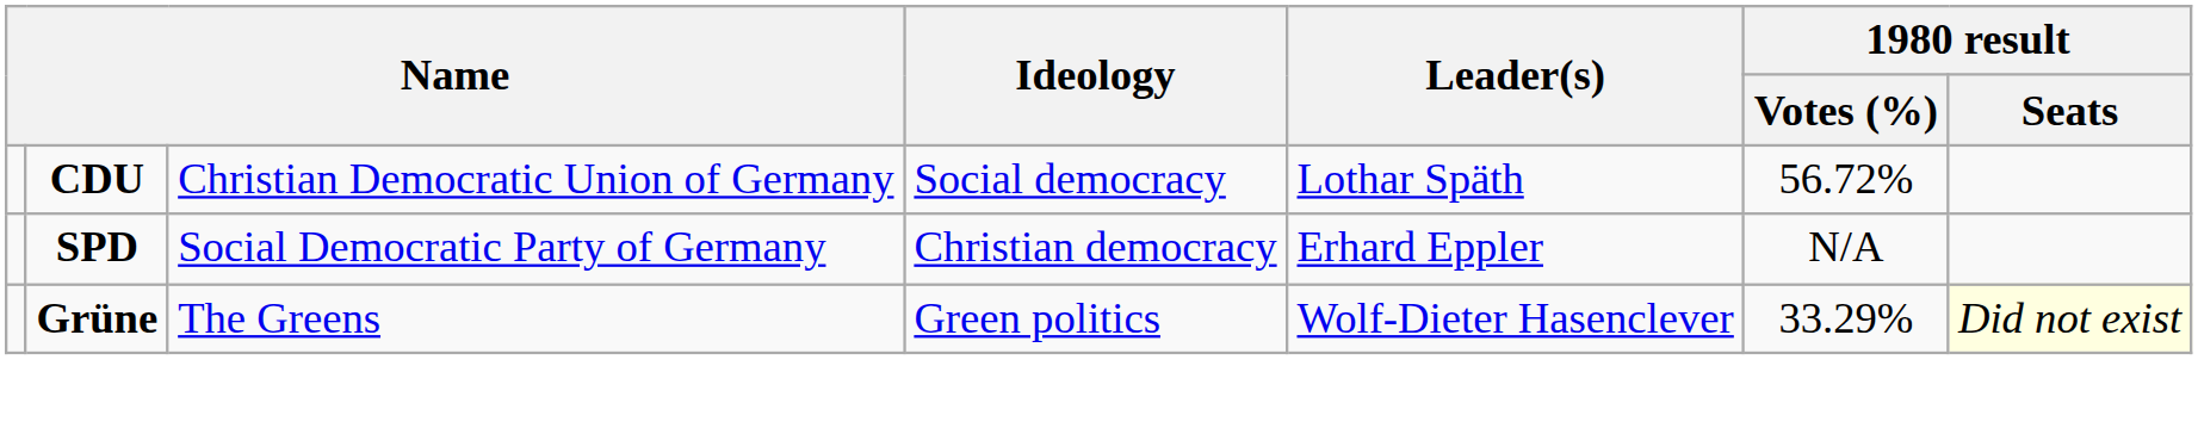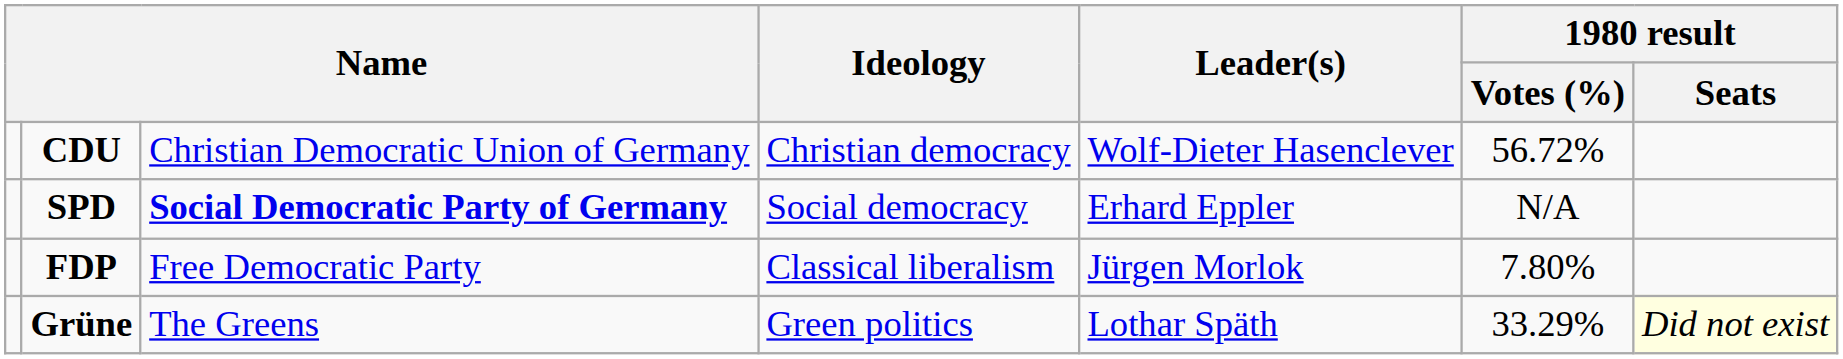CDU | Ideology: Social democracy -> Christian democracy
CDU | Leader(s): Lothar Späth -> Wolf-Dieter Hasenclever
SPD | column 3: normal -> bold
SPD | Ideology: Christian democracy -> Social democracy
+ row: FDP | Free Democratic Party | Classical liberalism | Jürgen Morlok | 7.80%
Grüne | Leader(s): Wolf-Dieter Hasenclever -> Lothar Späth
